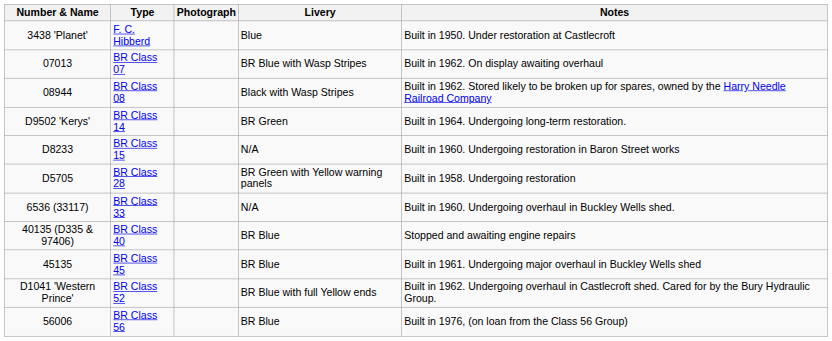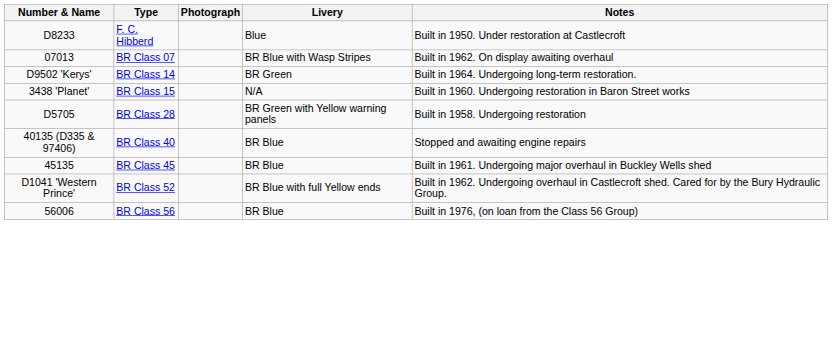F. C. Hibberd | Number & Name: 3438 'Planet' -> D8233
- row: 08944 | BR Class 08 | Black with Wasp Stripes | Built in 1962. Stored likely to be broken up for spares, owned by the Harry Needle Railroad Company
BR Class 15 | Number & Name: D8233 -> 3438 'Planet'
- row: 6536 (33117) | BR Class 33 | N/A | Built in 1960. Undergoing overhaul in Buckley Wells shed.
